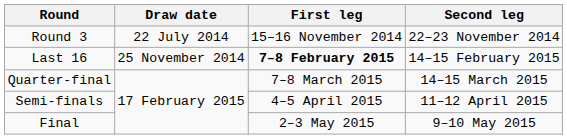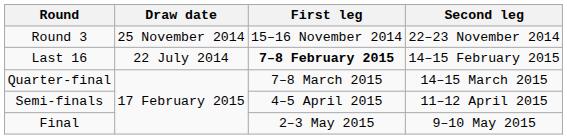Round 3 | Draw date: 22 July 2014 -> 25 November 2014
Last 16 | Draw date: 25 November 2014 -> 22 July 2014
